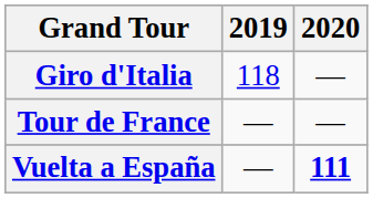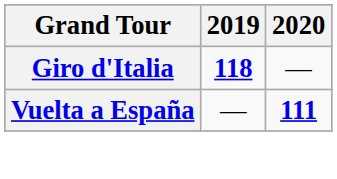Giro d'Italia | 2019: normal -> bold
- row: Tour de France | — | —
